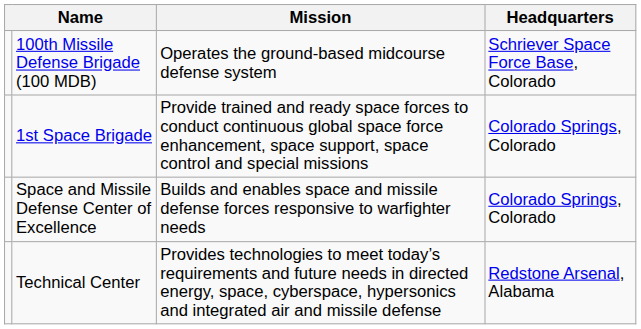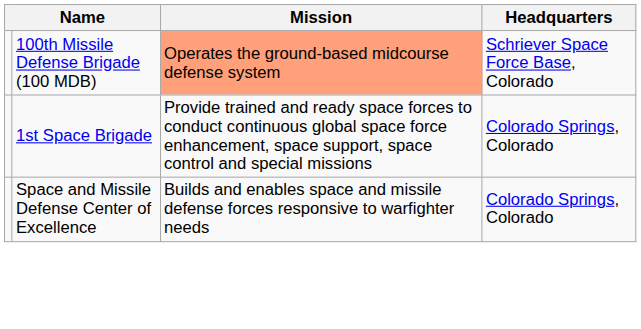100th Missile Defense Brigade (100 MDB) | Mission: no background -> lightsalmon background
- row: Technical Center | Provides technologies to meet today’s requirements and future needs in directed energy, space, cyberspace, hypersonics and integrated air and missile defense | Redstone Arsenal, Alabama
